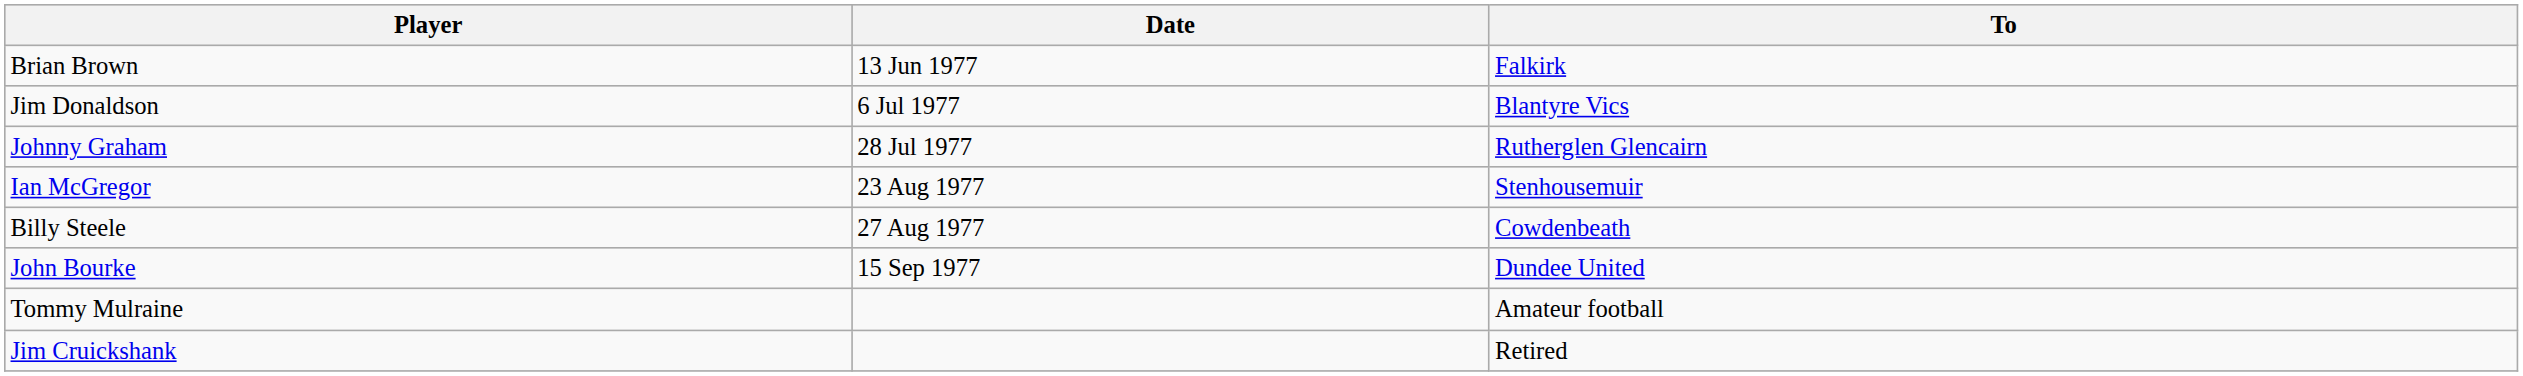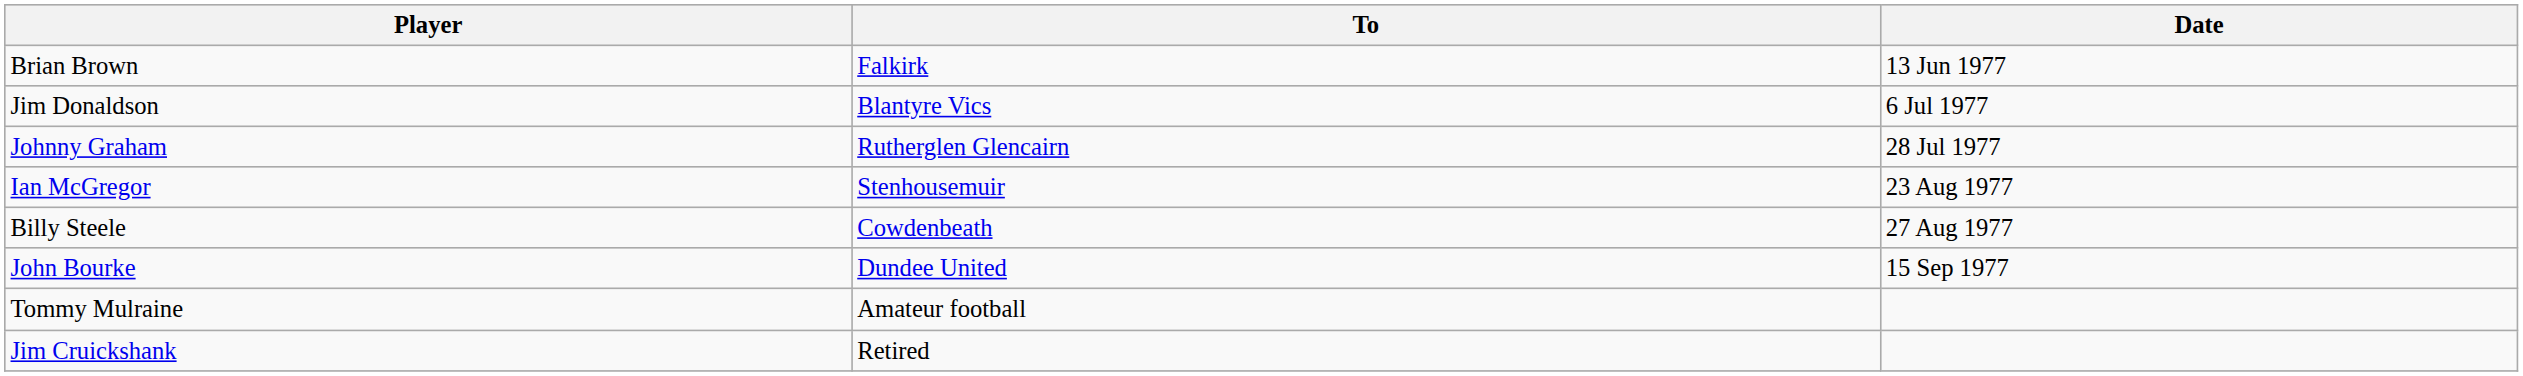columns swapped: To <-> Date
